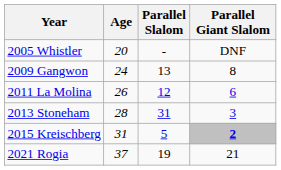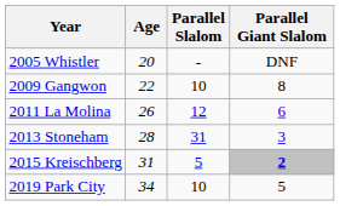2009 Gangwon | Age: 24 -> 22
2009 Gangwon | Parallel Slalom: 13 -> 10
+ row: 2019 Park City | 34 | 10 | 5
- row: 2021 Rogia | 37 | 19 | 21
